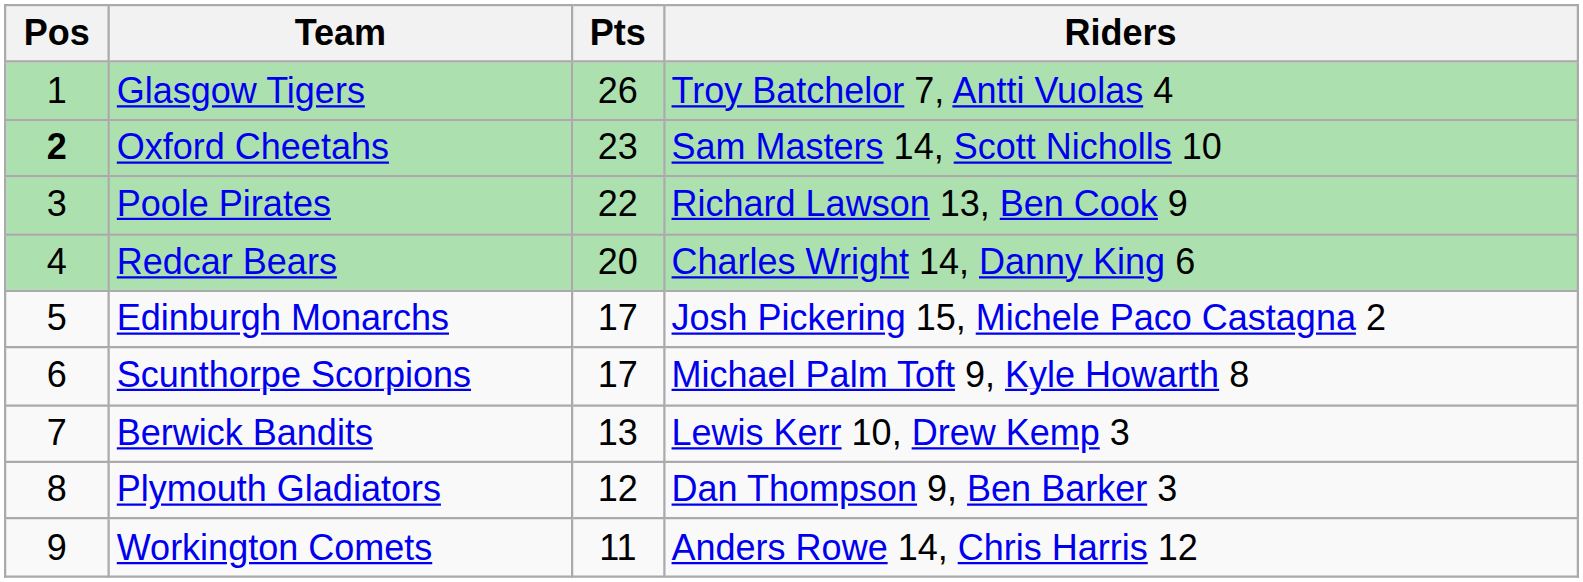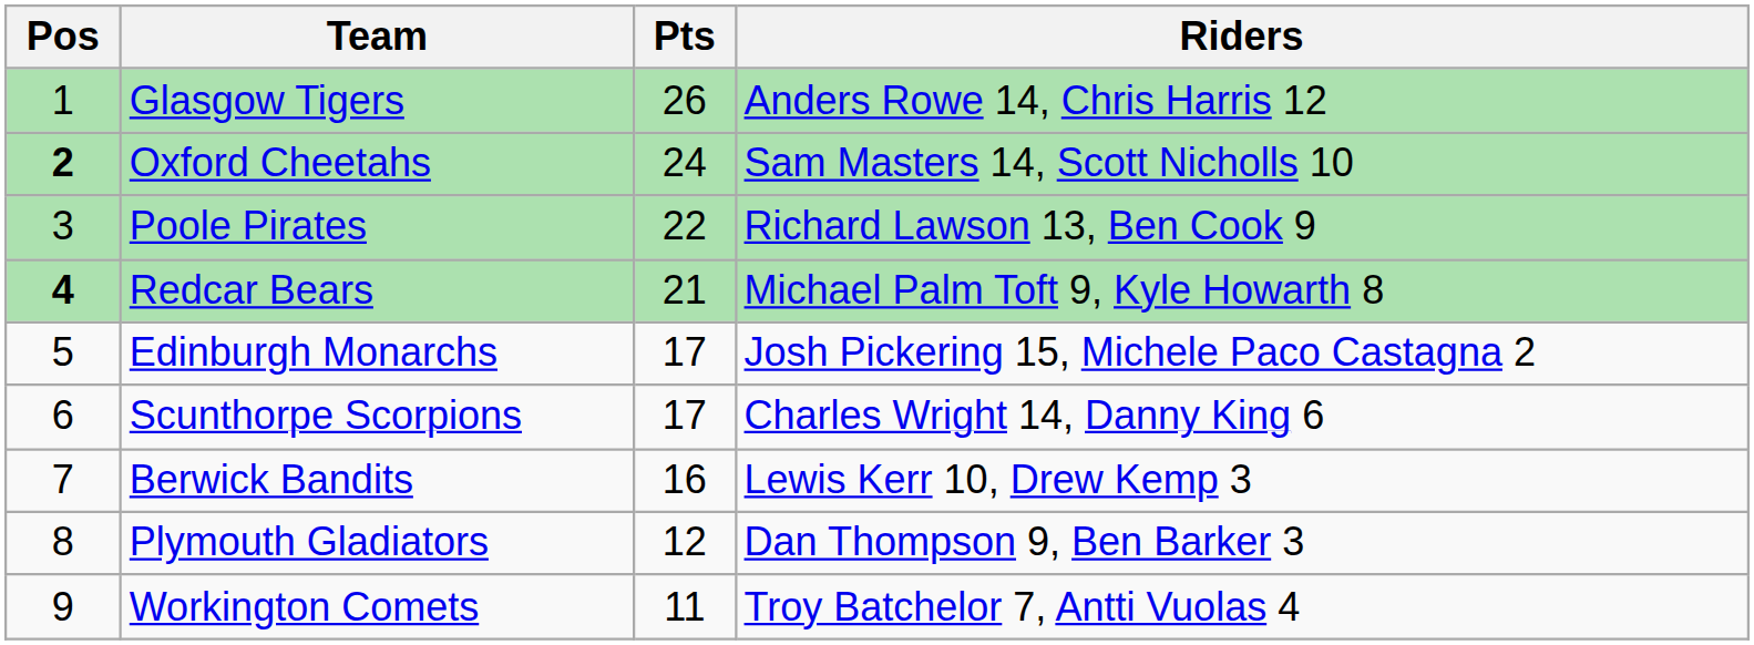Glasgow Tigers | Riders: Troy Batchelor 7, Antti Vuolas 4 -> Anders Rowe 14, Chris Harris 12
Oxford Cheetahs | Pts: 23 -> 24
Redcar Bears | Pos: normal -> bold
Redcar Bears | Pts: 20 -> 21
Redcar Bears | Riders: Charles Wright 14, Danny King 6 -> Michael Palm Toft 9, Kyle Howarth 8
Scunthorpe Scorpions | Riders: Michael Palm Toft 9, Kyle Howarth 8 -> Charles Wright 14, Danny King 6
Berwick Bandits | Pts: 13 -> 16
Workington Comets | Riders: Anders Rowe 14, Chris Harris 12 -> Troy Batchelor 7, Antti Vuolas 4
